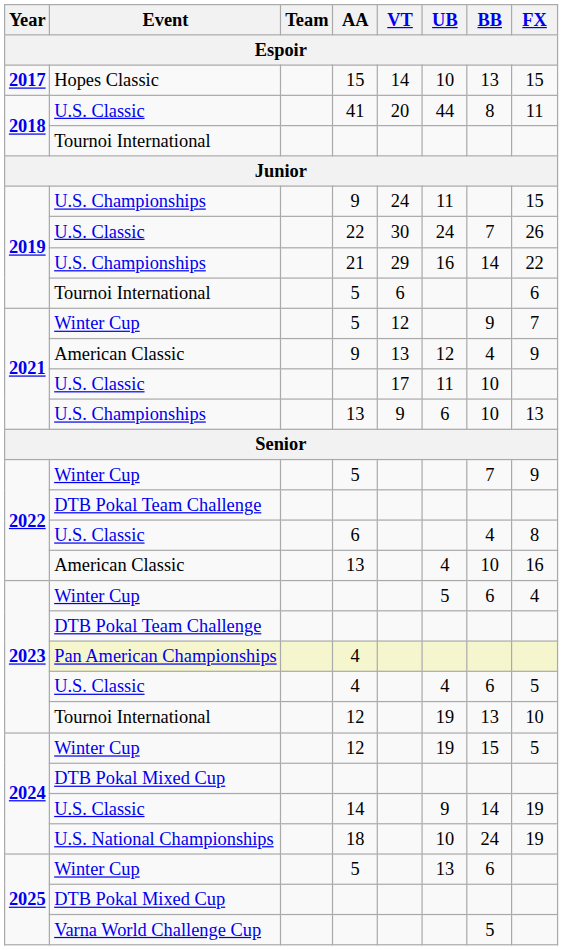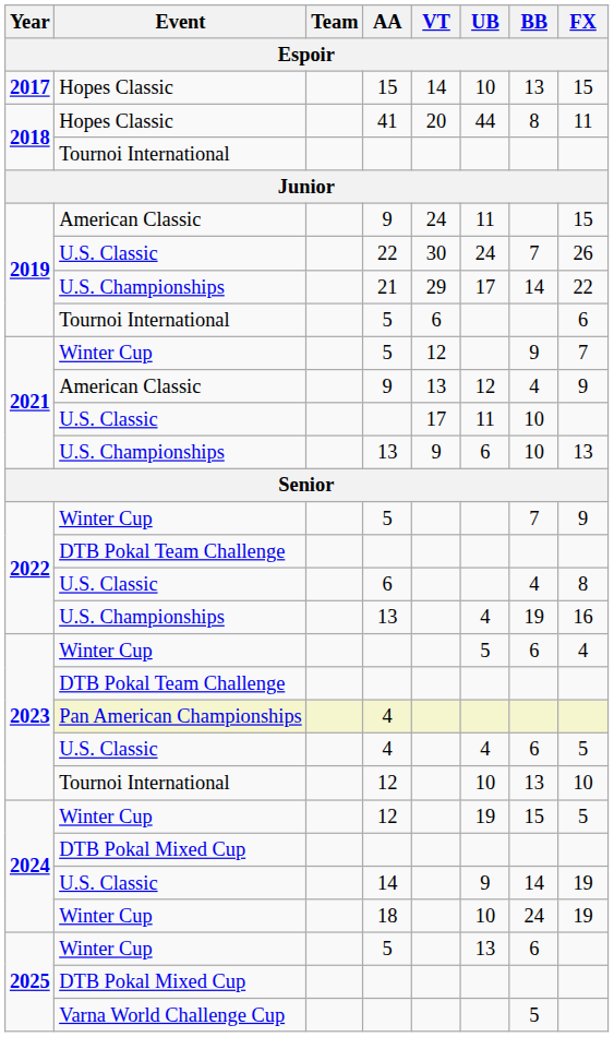41 | Event: U.S. Classic -> Hopes Classic
2019 / 9 | Event: U.S. Championships -> American Classic
21 | UB: 16 -> 17
2022 / 13 | Event: American Classic -> U.S. Championships
2022 / 13 | BB: 10 -> 19
2023 / 12 | UB: 19 -> 10
18 | Event: U.S. National Championships -> Winter Cup
